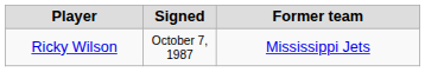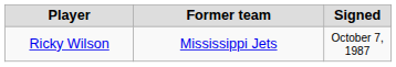columns swapped: Signed <-> Former team
